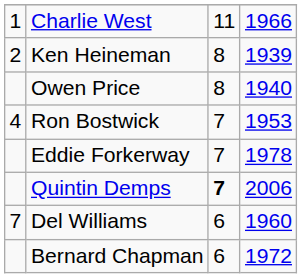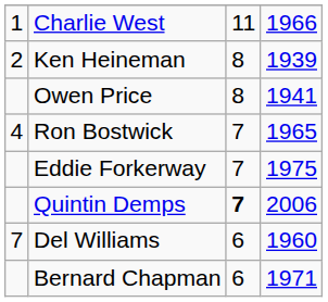Owen Price | column 4: 1940 -> 1941
Ron Bostwick | column 4: 1953 -> 1965
Eddie Forkerway | column 4: 1978 -> 1975
Bernard Chapman | column 4: 1972 -> 1971
